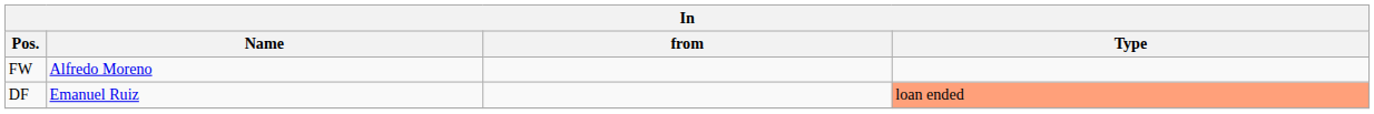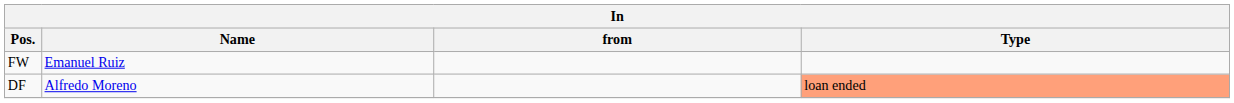FW | Name: Alfredo Moreno -> Emanuel Ruiz
DF | Name: Emanuel Ruiz -> Alfredo Moreno
